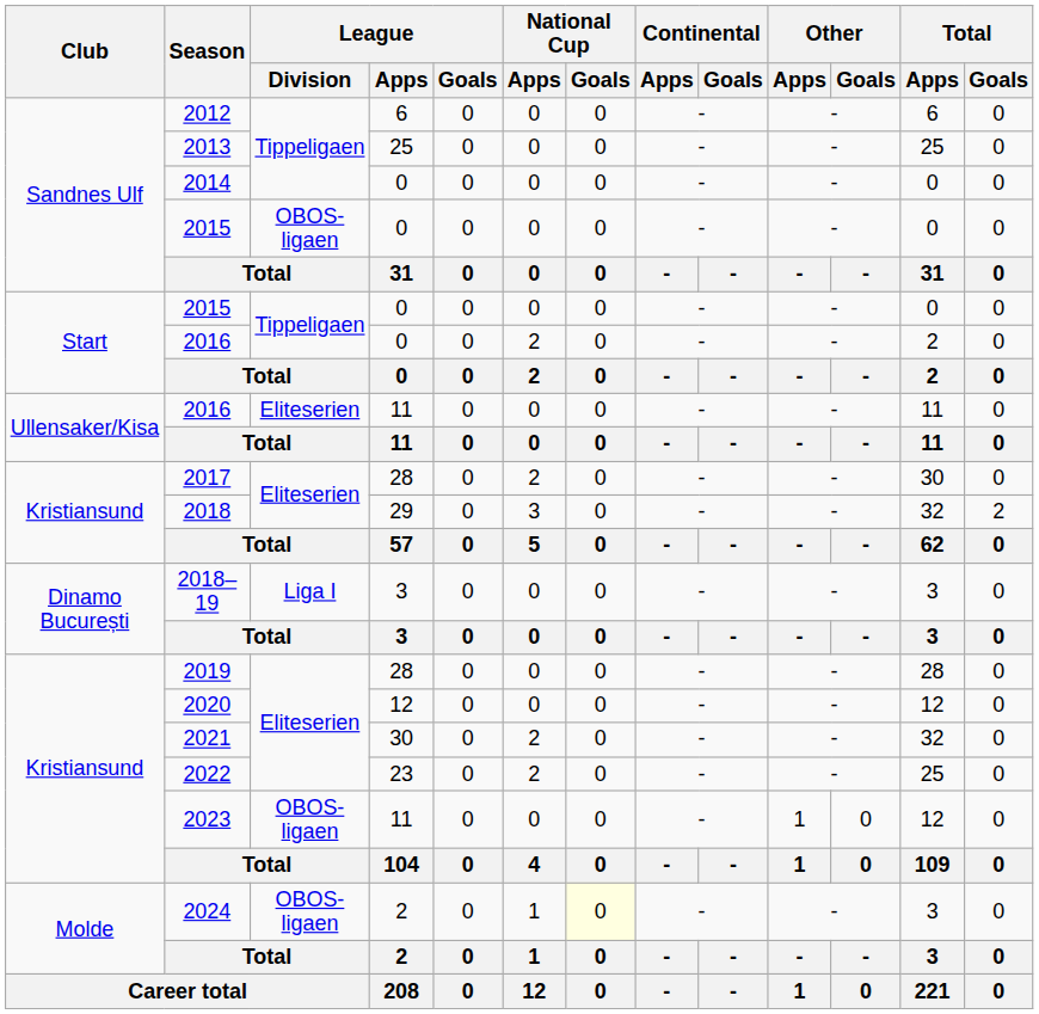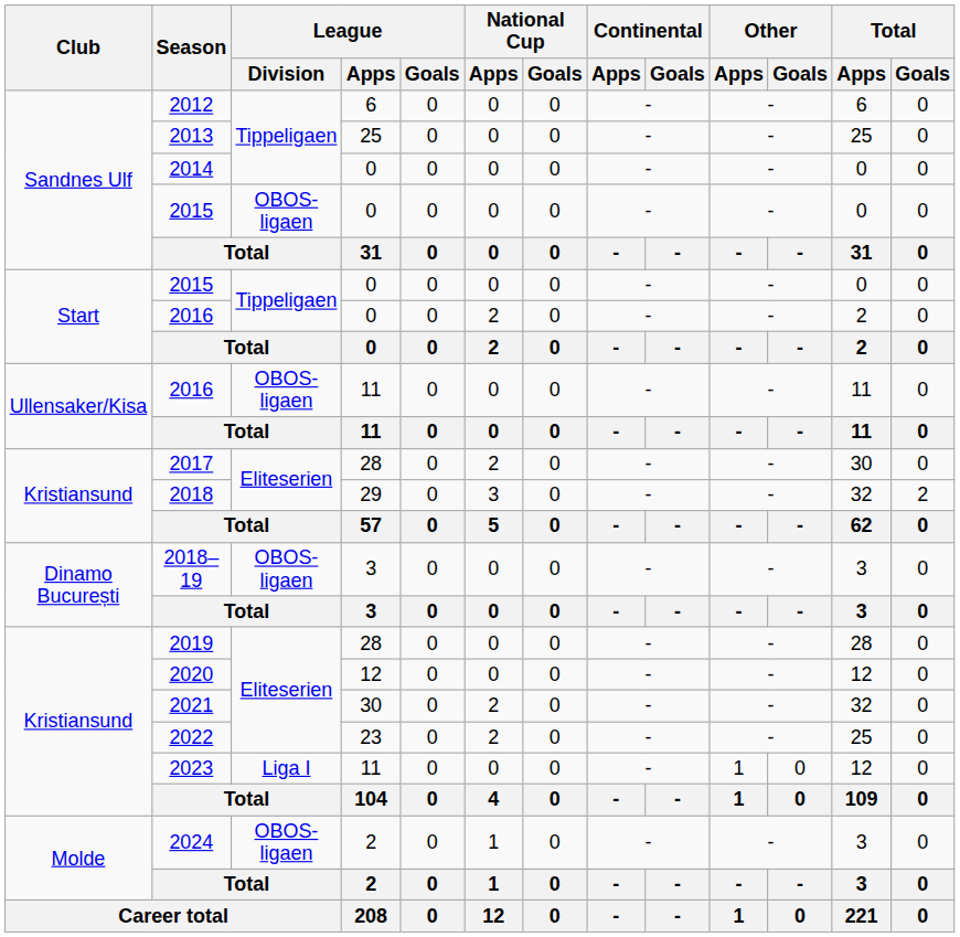Ullensaker/Kisa / 2016 | League / Division: Eliteserien -> OBOS-ligaen
2018–19 | League / Division: Liga I -> OBOS-ligaen
2023 | League / Division: OBOS-ligaen -> Liga I
2024 | National Cup / Goals: lightyellow background -> no background
